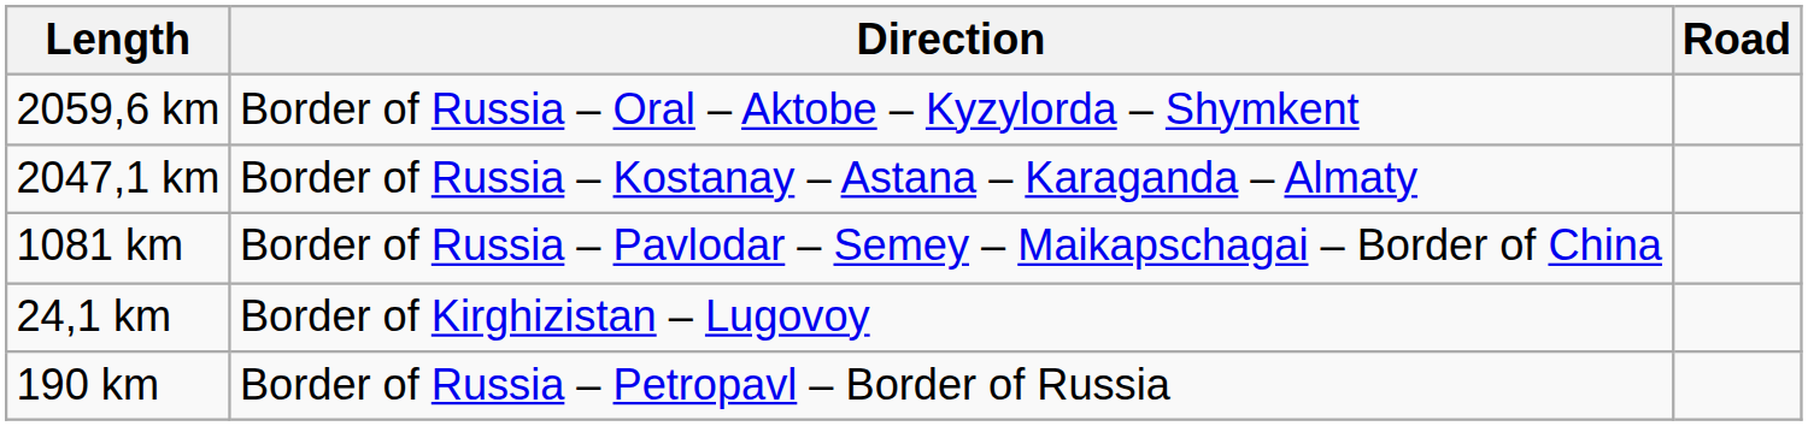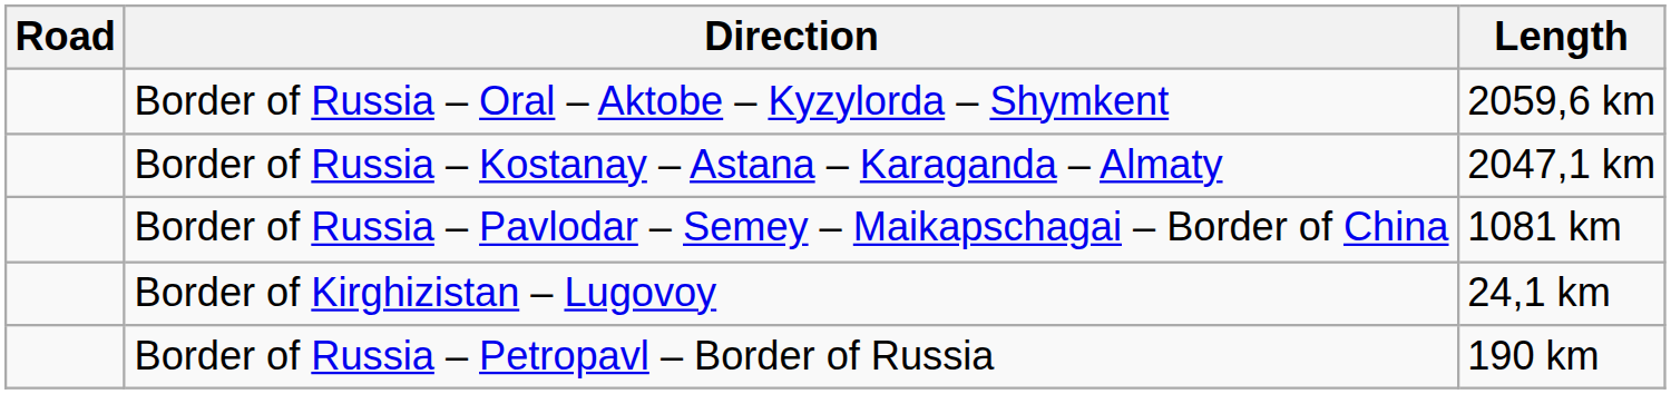columns swapped: Road <-> Length
